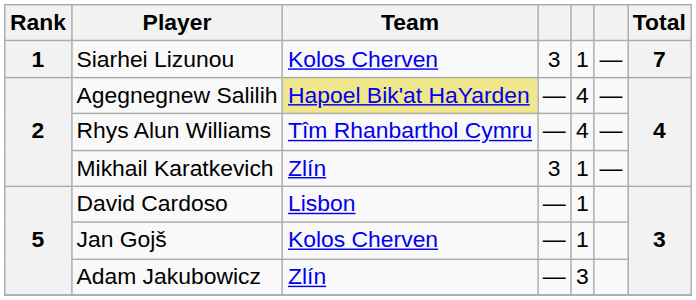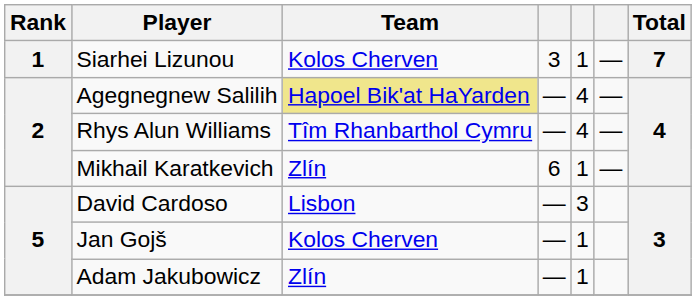Mikhail Karatkevich | column 4: 3 -> 6
David Cardoso | column 5: 1 -> 3
Adam Jakubowicz | column 5: 3 -> 1
